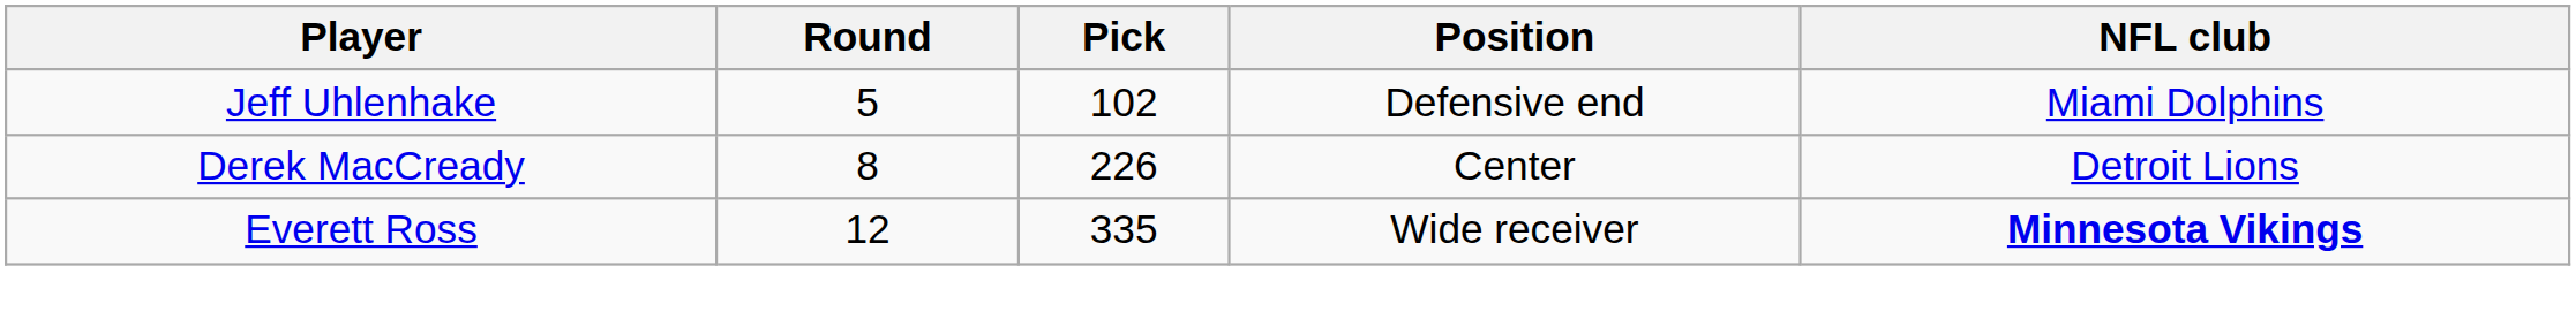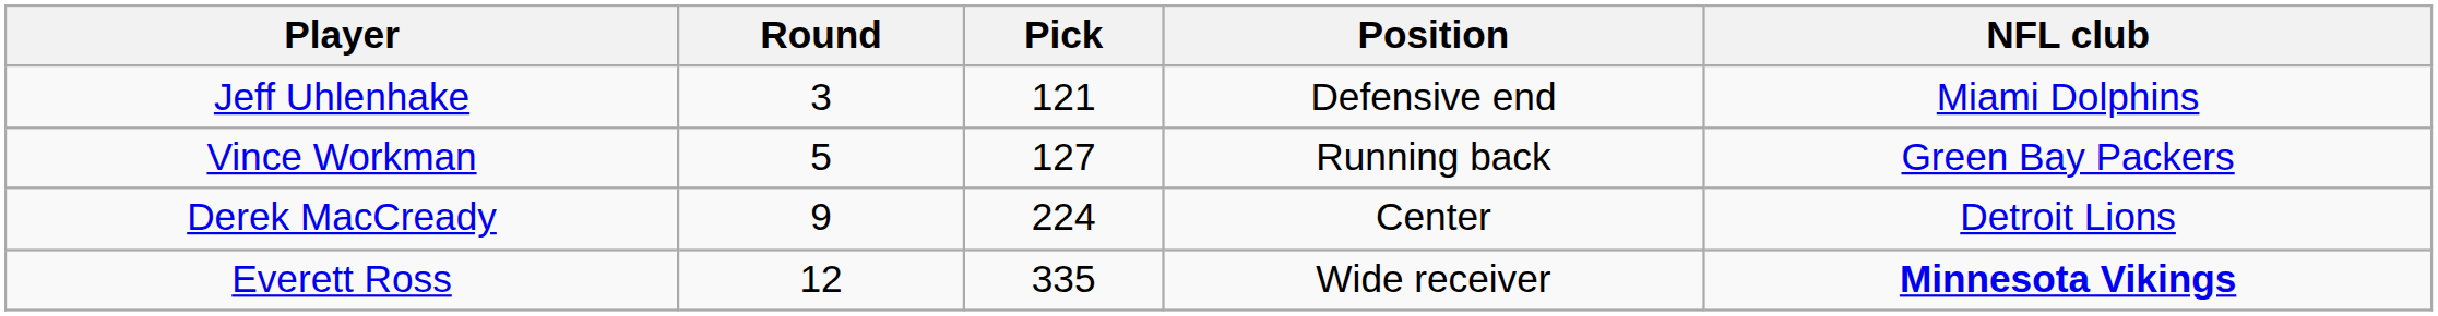Jeff Uhlenhake | Round: 5 -> 3
Jeff Uhlenhake | Pick: 102 -> 121
+ row: Vince Workman | 5 | 127 | Running back | Green Bay Packers
Derek MacCready | Round: 8 -> 9
Derek MacCready | Pick: 226 -> 224
